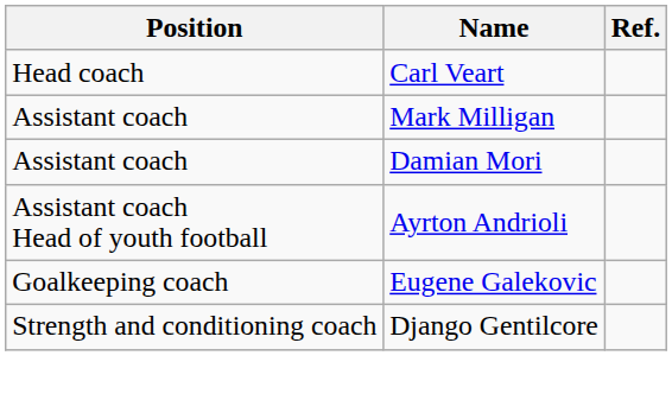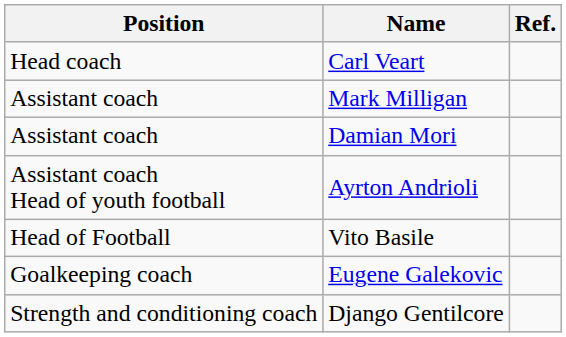+ row: Head of Football | Vito Basile
